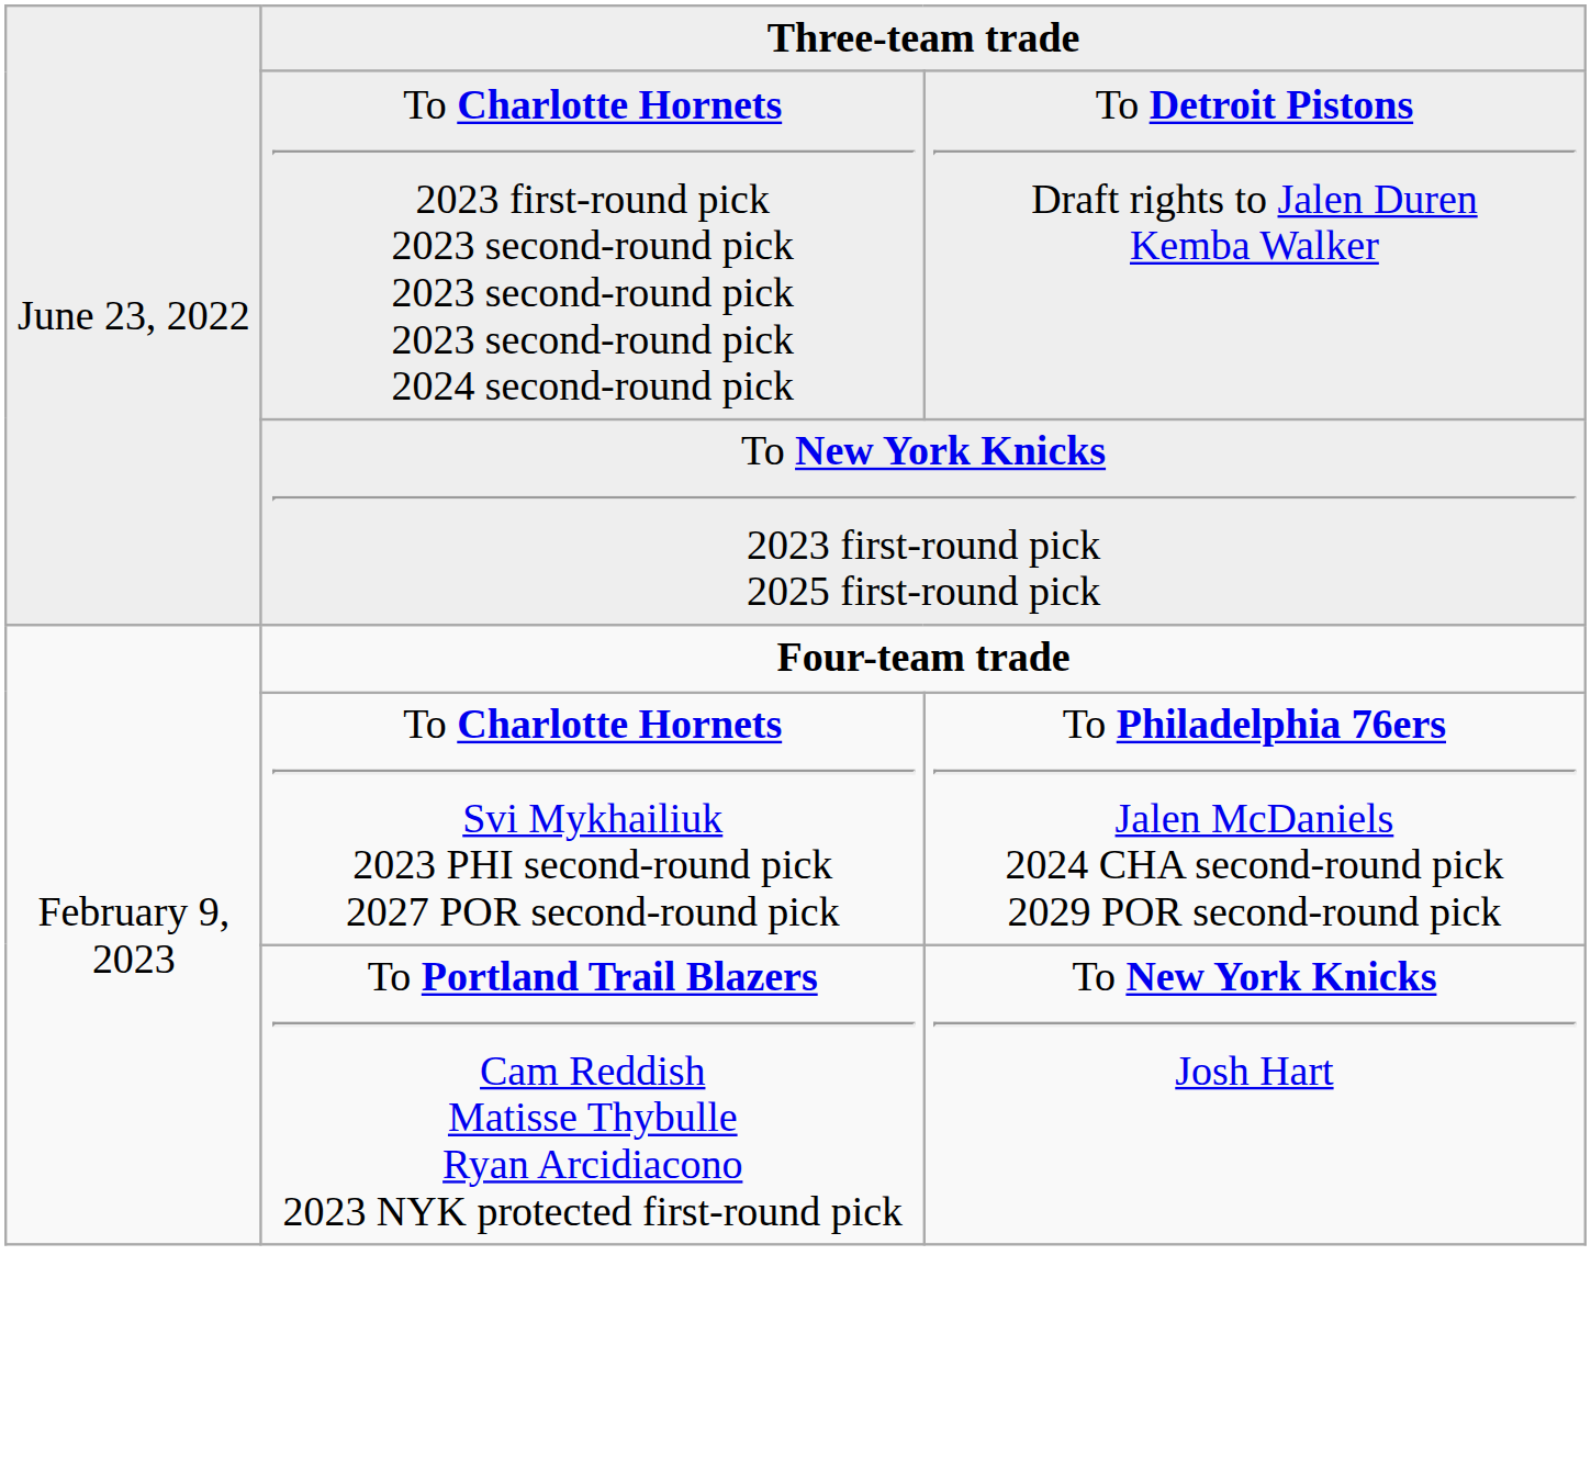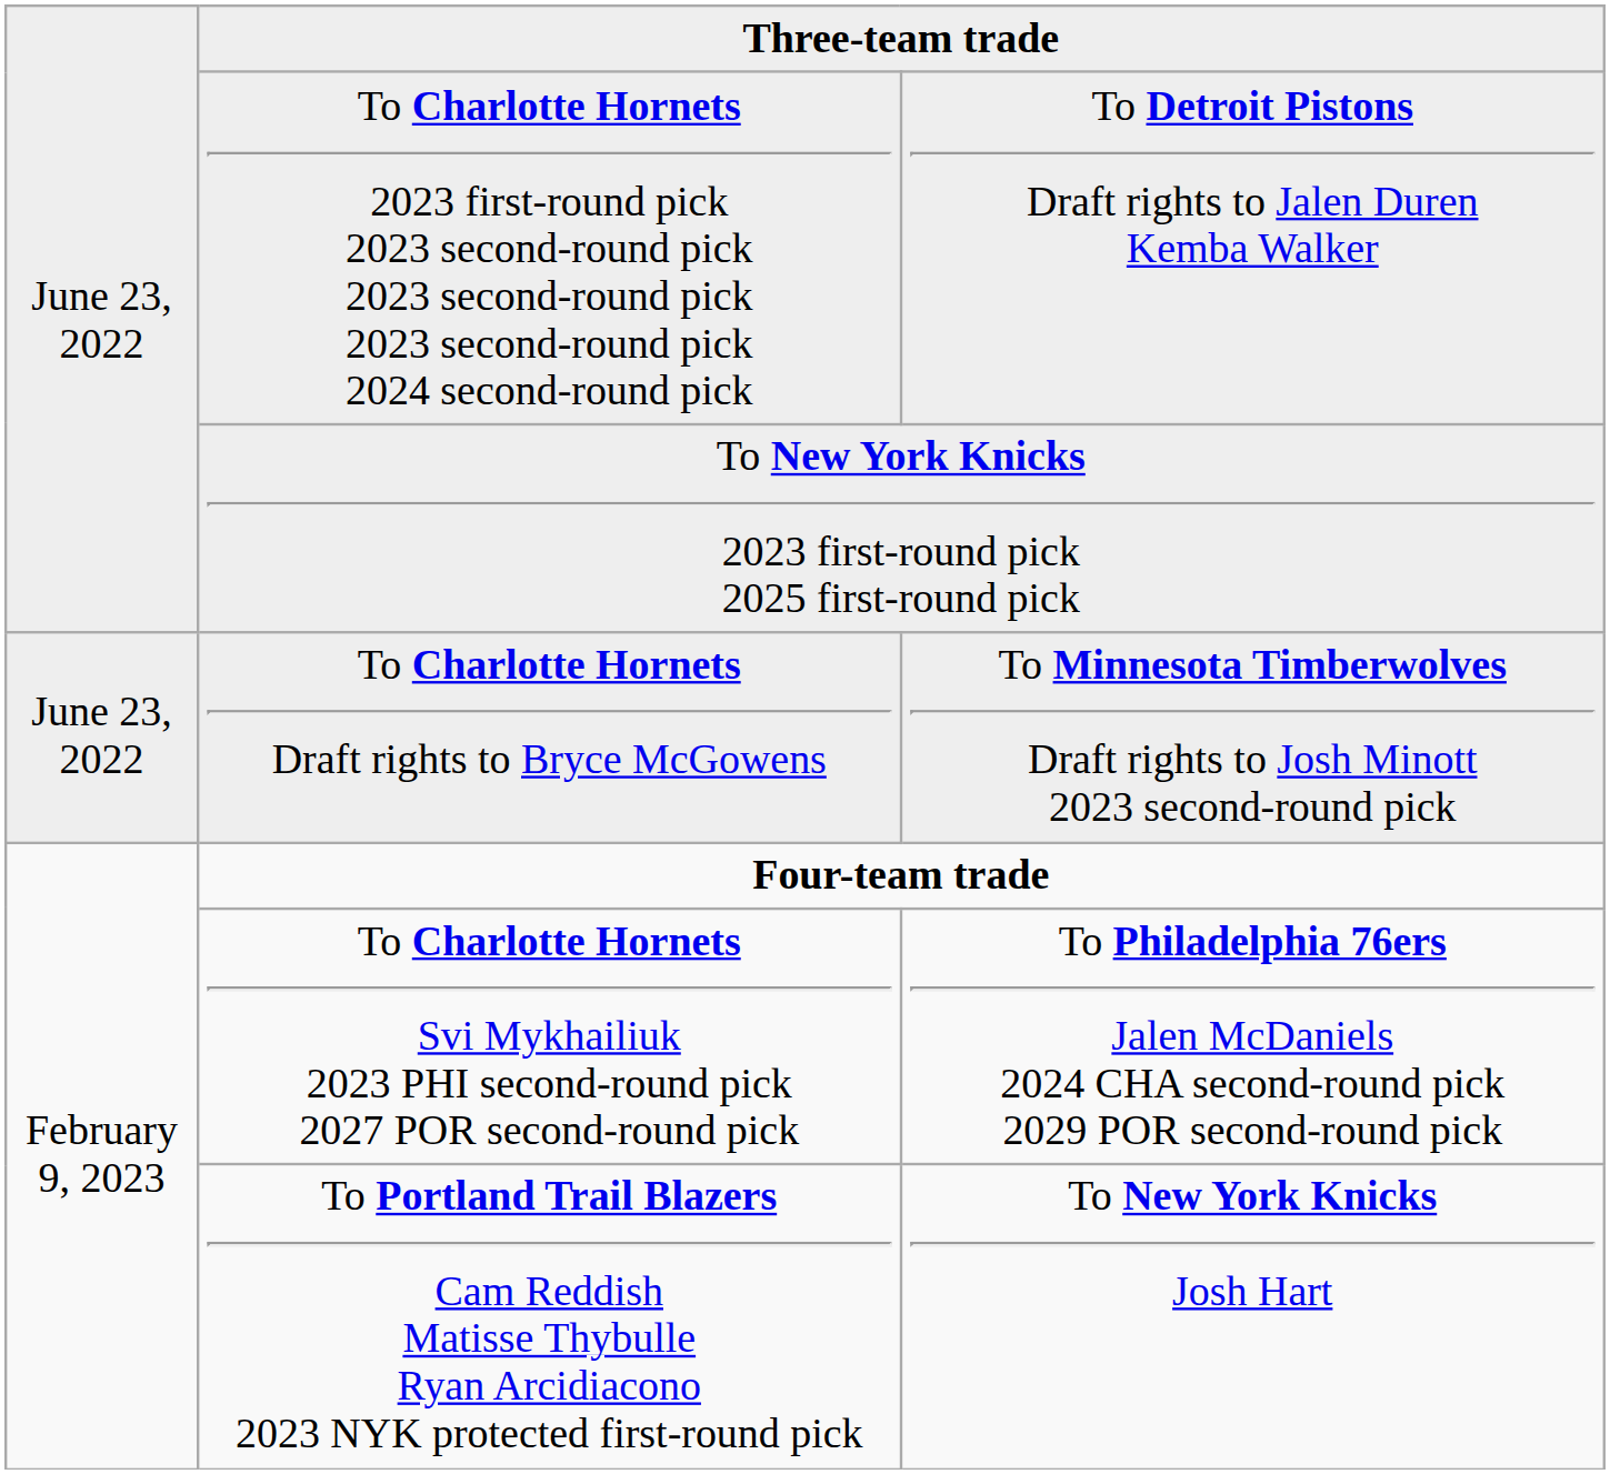+ row: June 23, 2022 | To Charlotte Hornets Draft rights to Bryce McGowens | To Minnesota Timberwolves Draft rights to Josh Minott 2023 second-round pick
